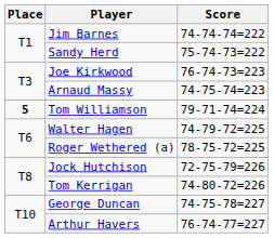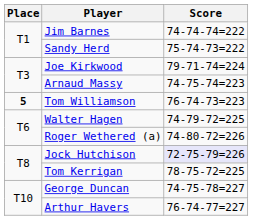Joe Kirkwood | Score: 76-74-73=223 -> 79-71-74=224
Tom Williamson | Score: 79-71-74=224 -> 76-74-73=223
Roger Wethered (a) | Score: 78-75-72=225 -> 74-80-72=226
Jock Hutchison | Score: no background -> lavender background
Tom Kerrigan | Score: 74-80-72=226 -> 78-75-72=225
